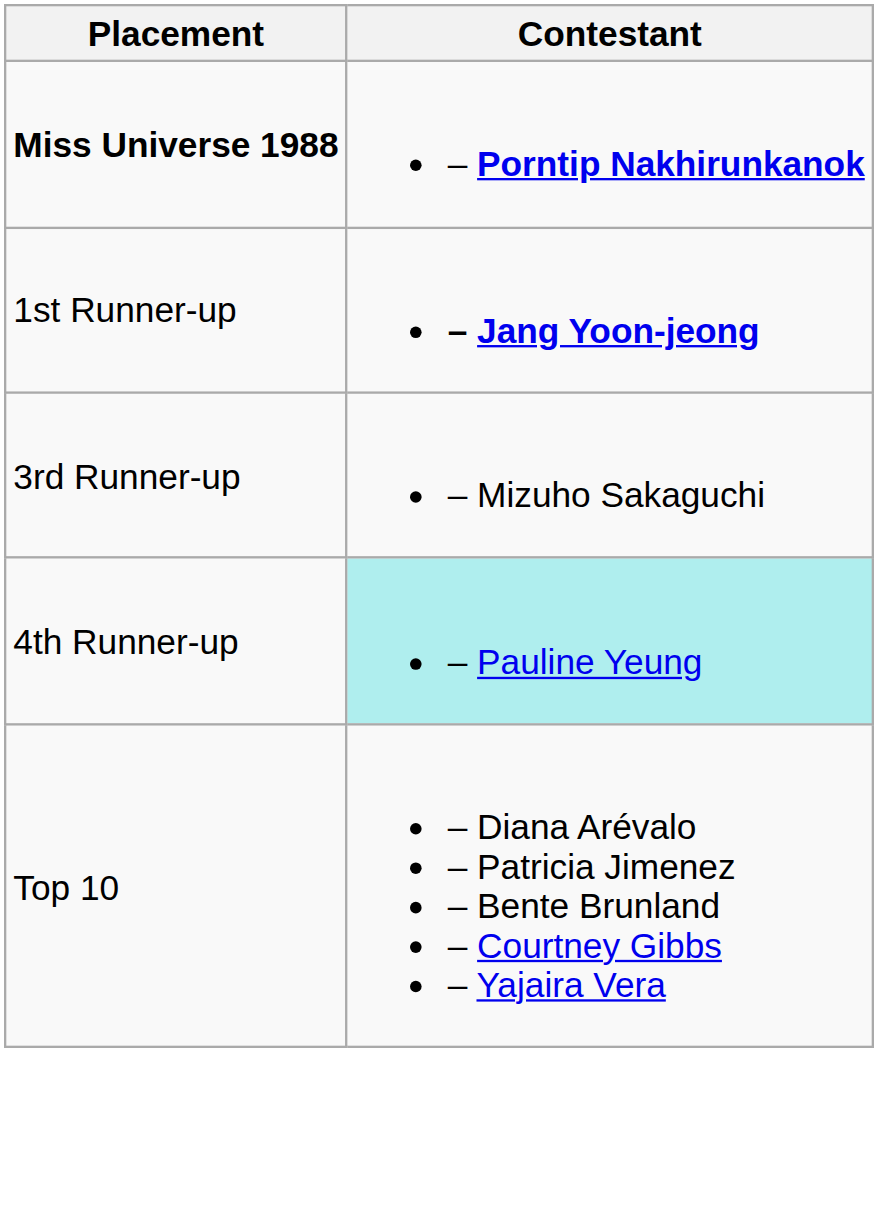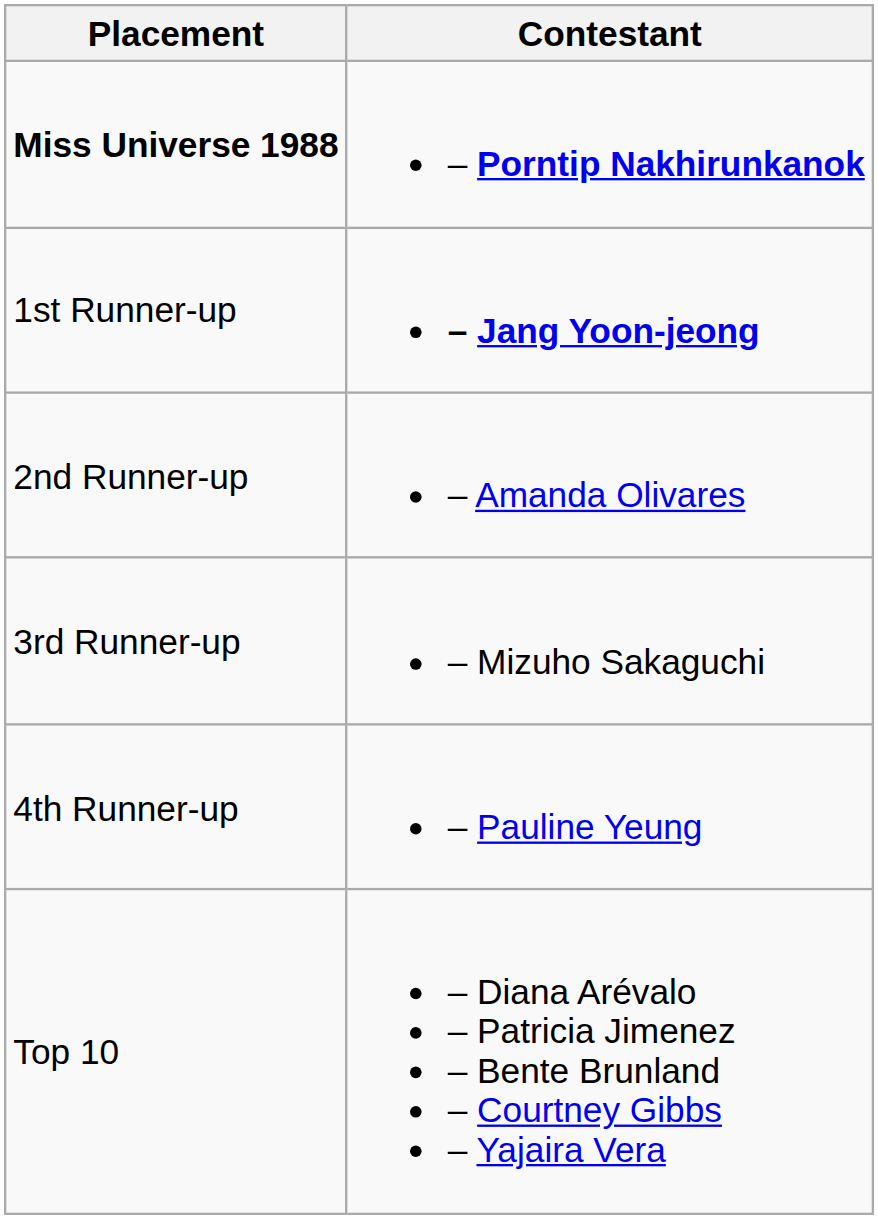+ row: 2nd Runner-up | – Amanda Olivares
4th Runner-up | Contestant: paleturquoise background -> no background
